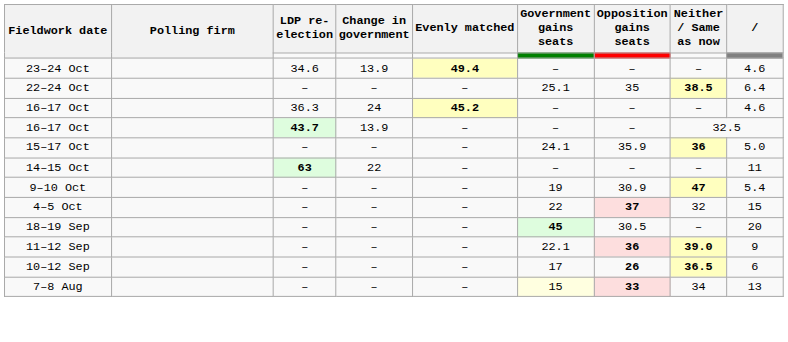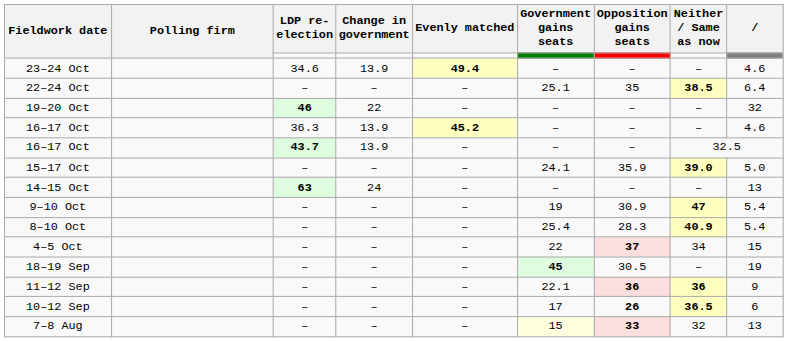+ row: 19–20 Oct | 46 | 22 | – | – | – | – | 32
16–17 Oct / 36.3 | Change in government: 24 -> 13.9
15–17 Oct | Neither / Same as now: 36 -> 39.0
14–15 Oct | Change in government: 22 -> 24
14–15 Oct | column 9: 11 -> 13
+ row: 8–10 Oct | – | – | – | 25.4 | 28.3 | 40.9 | 5.4
4–5 Oct | Neither / Same as now: 32 -> 34
18–19 Sep | column 9: 20 -> 19
11–12 Sep | Neither / Same as now: 39.0 -> 36
7–8 Aug | Neither / Same as now: 34 -> 32
